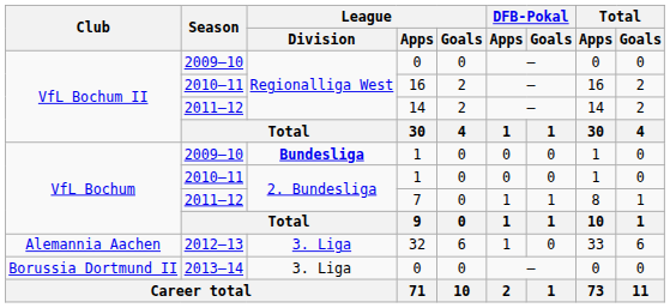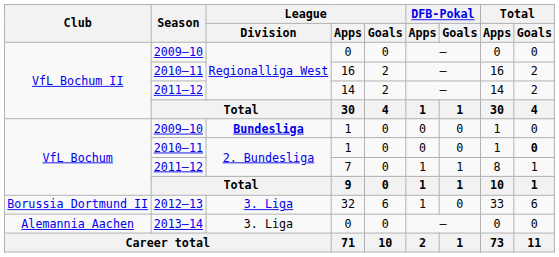2010–11 / 1 | Total / Goals: normal -> bold
32 | Club: Alemannia Aachen -> Borussia Dortmund II
2013–14 / 0 | Club: Borussia Dortmund II -> Alemannia Aachen
